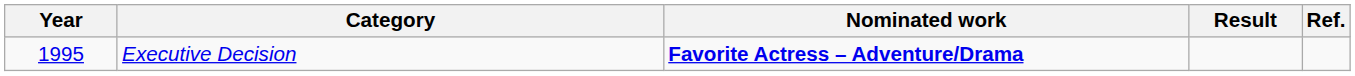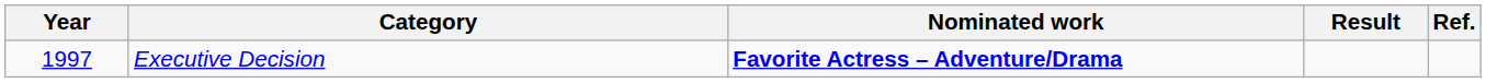Executive Decision | Year: 1995 -> 1997
